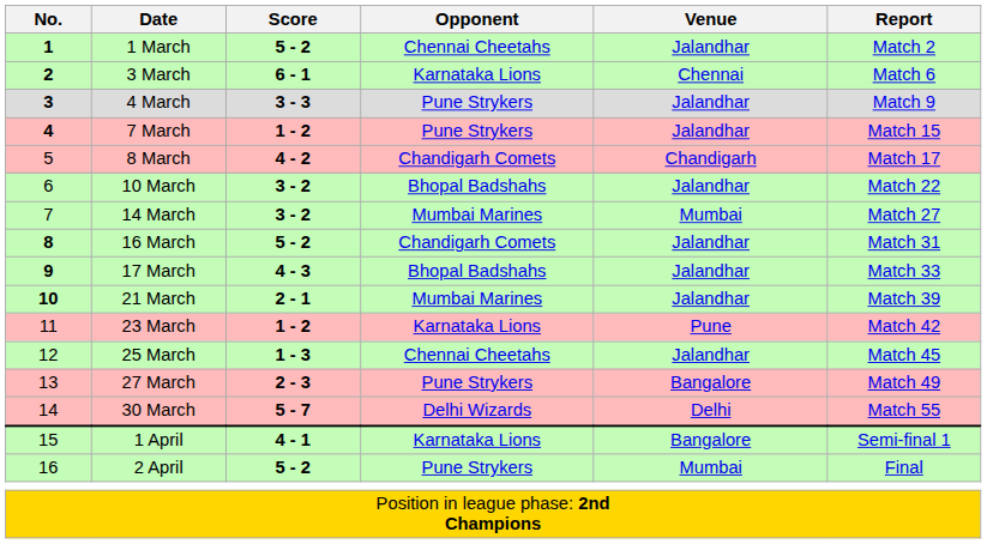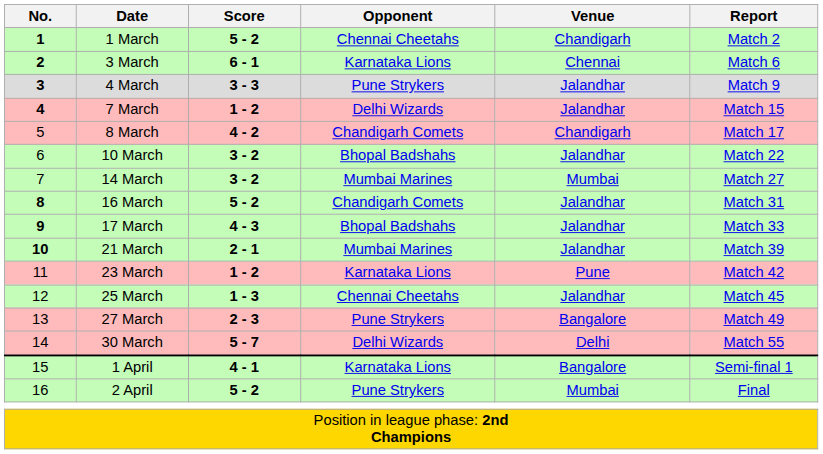1 March | Venue: Jalandhar -> Chandigarh
7 March | Opponent: Pune Strykers -> Delhi Wizards
